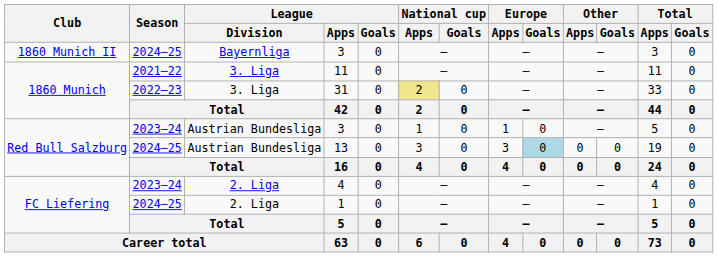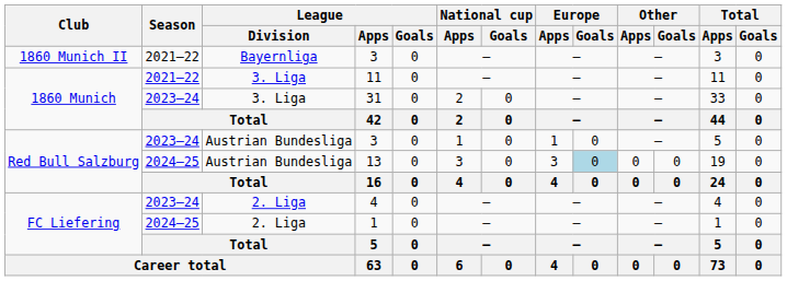1860 Munich II / 3 | Season: 2024–25 -> 2021–22
31 | Season: 2022–23 -> 2023–24
31 | National cup / Apps: khaki background -> no background
